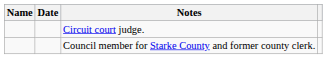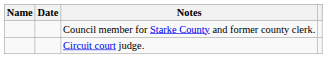rows swapped: Council member for Starke County and former county clerk. <-> Circuit court judge.
